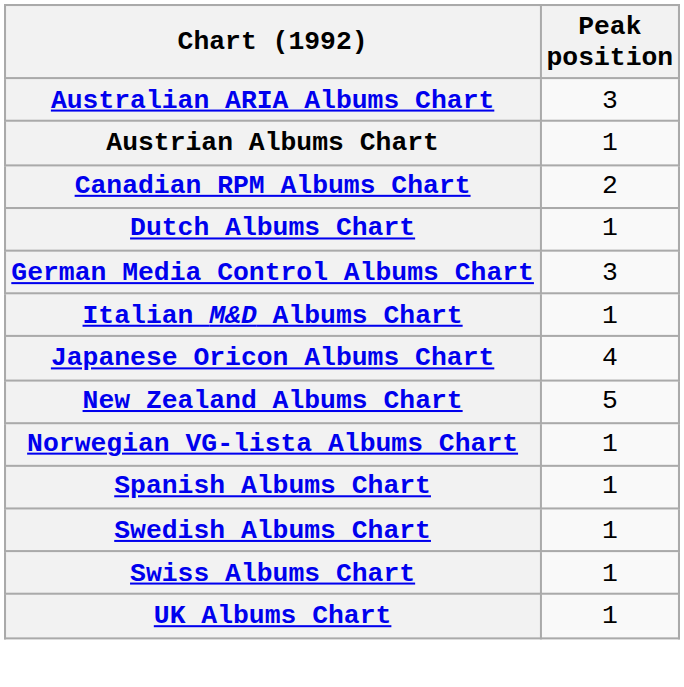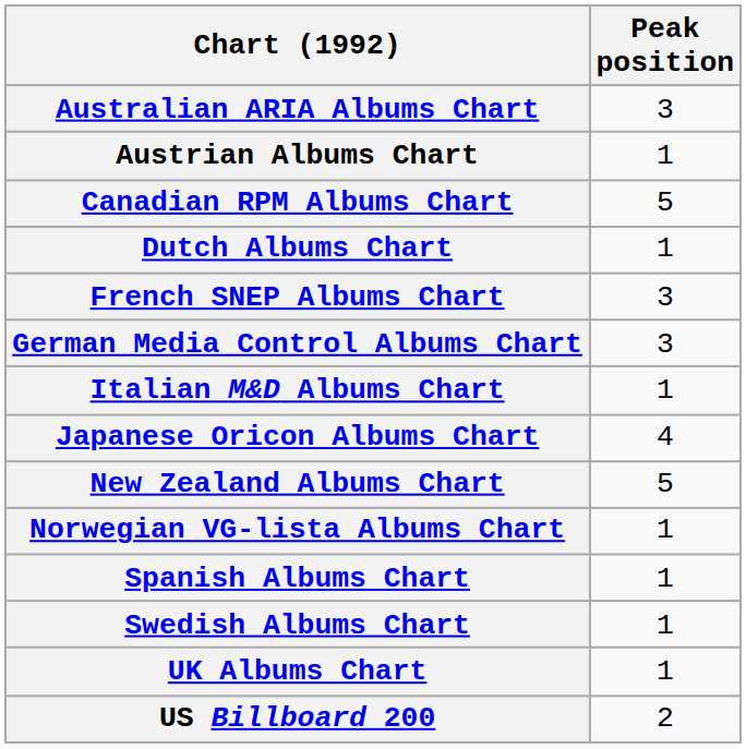Canadian RPM Albums Chart | Peak position: 2 -> 5
+ row: French SNEP Albums Chart | 3
- row: Swiss Albums Chart | 1
+ row: US Billboard 200 | 2
